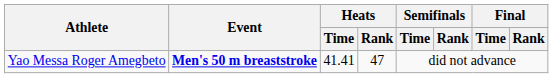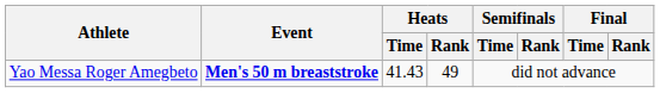Yao Messa Roger Amegbeto | Heats / Time: 41.41 -> 41.43
Yao Messa Roger Amegbeto | Heats / Rank: 47 -> 49
